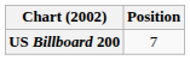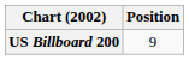US Billboard 200 | Position: 7 -> 9
